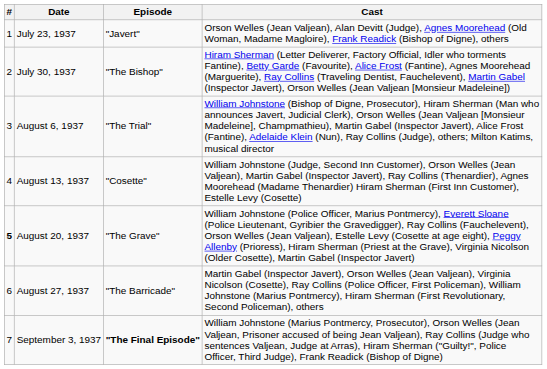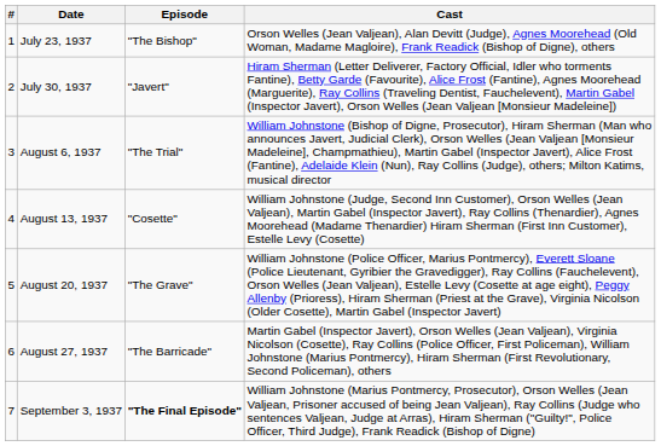July 23, 1937 | Episode: "Javert" -> "The Bishop"
July 30, 1937 | Episode: "The Bishop" -> "Javert"
August 20, 1937 | #: bold -> normal
